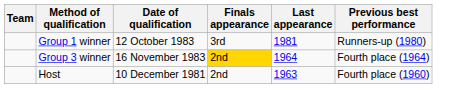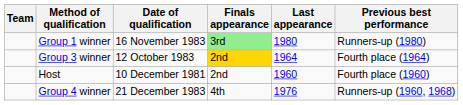Group 1 winner | Date of qualification: 12 October 1983 -> 16 November 1983
Group 1 winner | Finals appearance: no background -> lightgreen background
Group 1 winner | Last appearance: 1981 -> 1980
Group 3 winner | Date of qualification: 16 November 1983 -> 12 October 1983
Host | Last appearance: 1963 -> 1960
+ row: Group 4 winner | 21 December 1983 | 4th | 1976 | Runners-up (1960, 1968)
